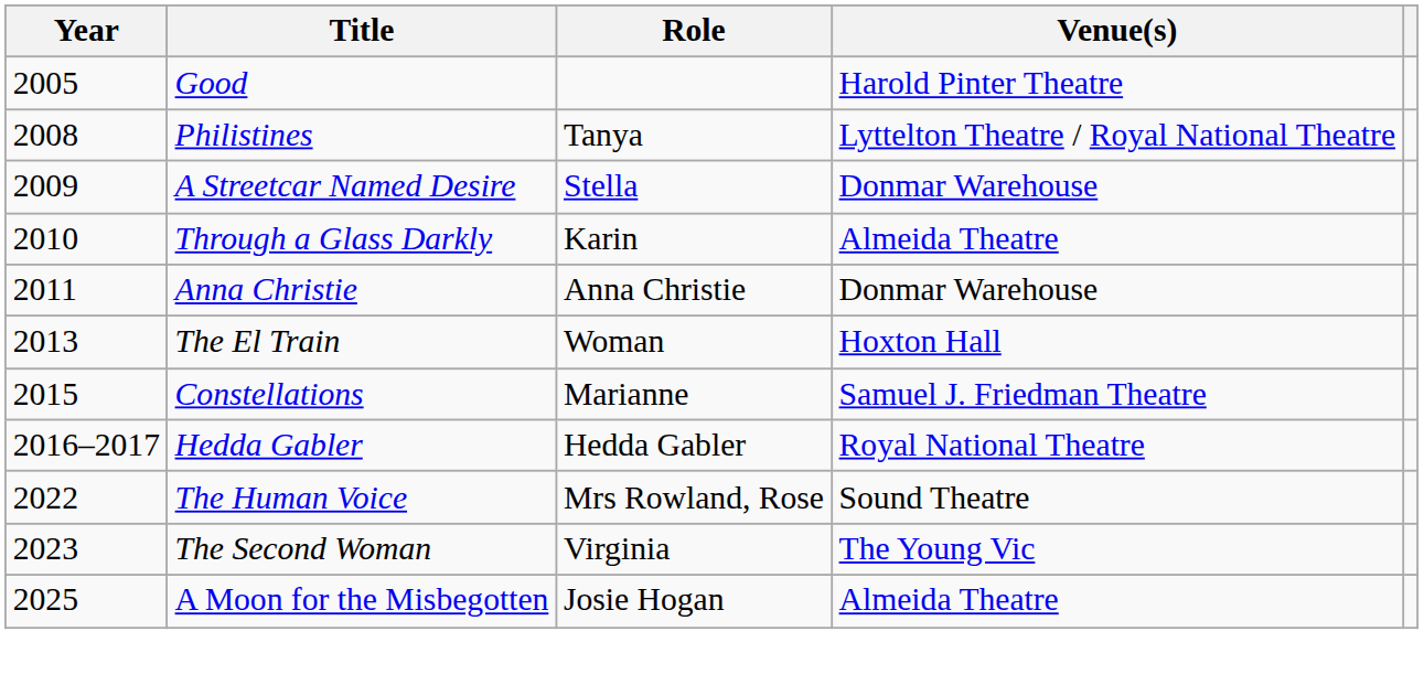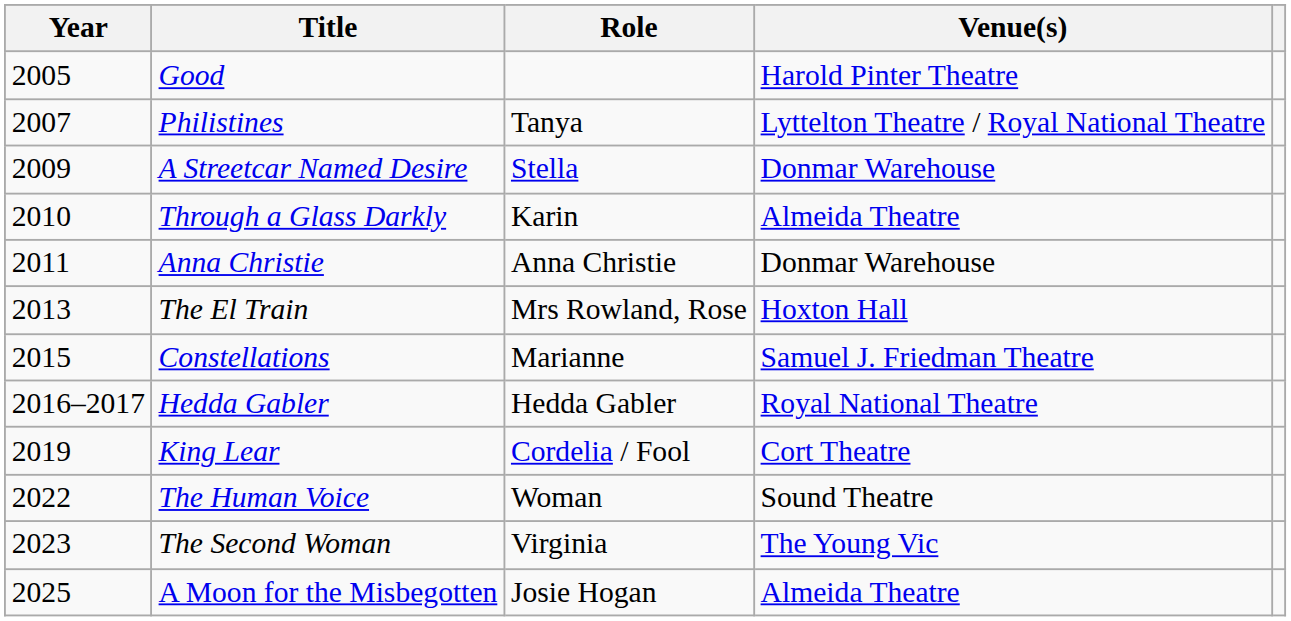Philistines | Year: 2008 -> 2007
The El Train | Role: Woman -> Mrs Rowland, Rose
+ row: 2019 | King Lear | Cordelia / Fool | Cort Theatre
The Human Voice | Role: Mrs Rowland, Rose -> Woman
